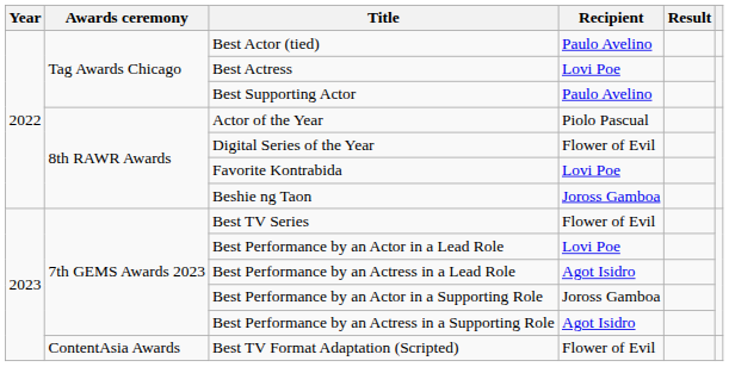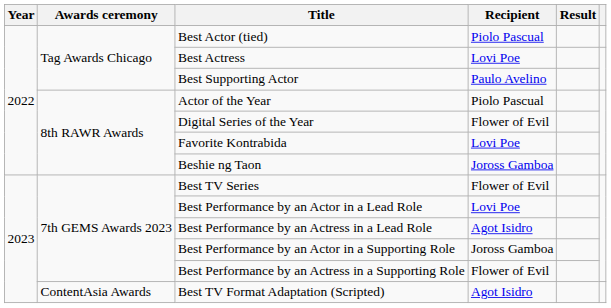Best Actor (tied) | Recipient: Paulo Avelino -> Piolo Pascual
Best Performance by an Actress in a Supporting Role | Recipient: Agot Isidro -> Flower of Evil
Best TV Format Adaptation (Scripted) | Recipient: Flower of Evil -> Agot Isidro
